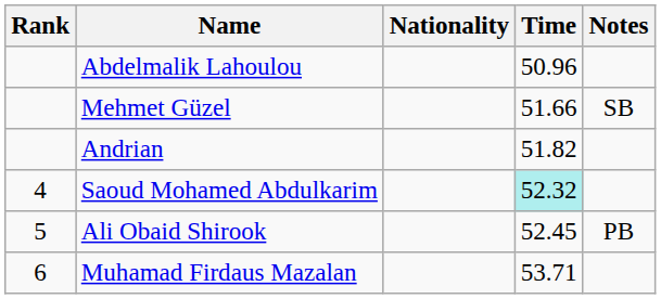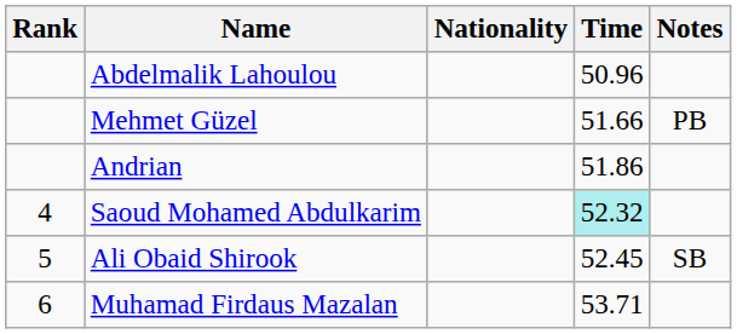Mehmet Güzel | Notes: SB -> PB
Andrian | Time: 51.82 -> 51.86
Ali Obaid Shirook | Notes: PB -> SB
